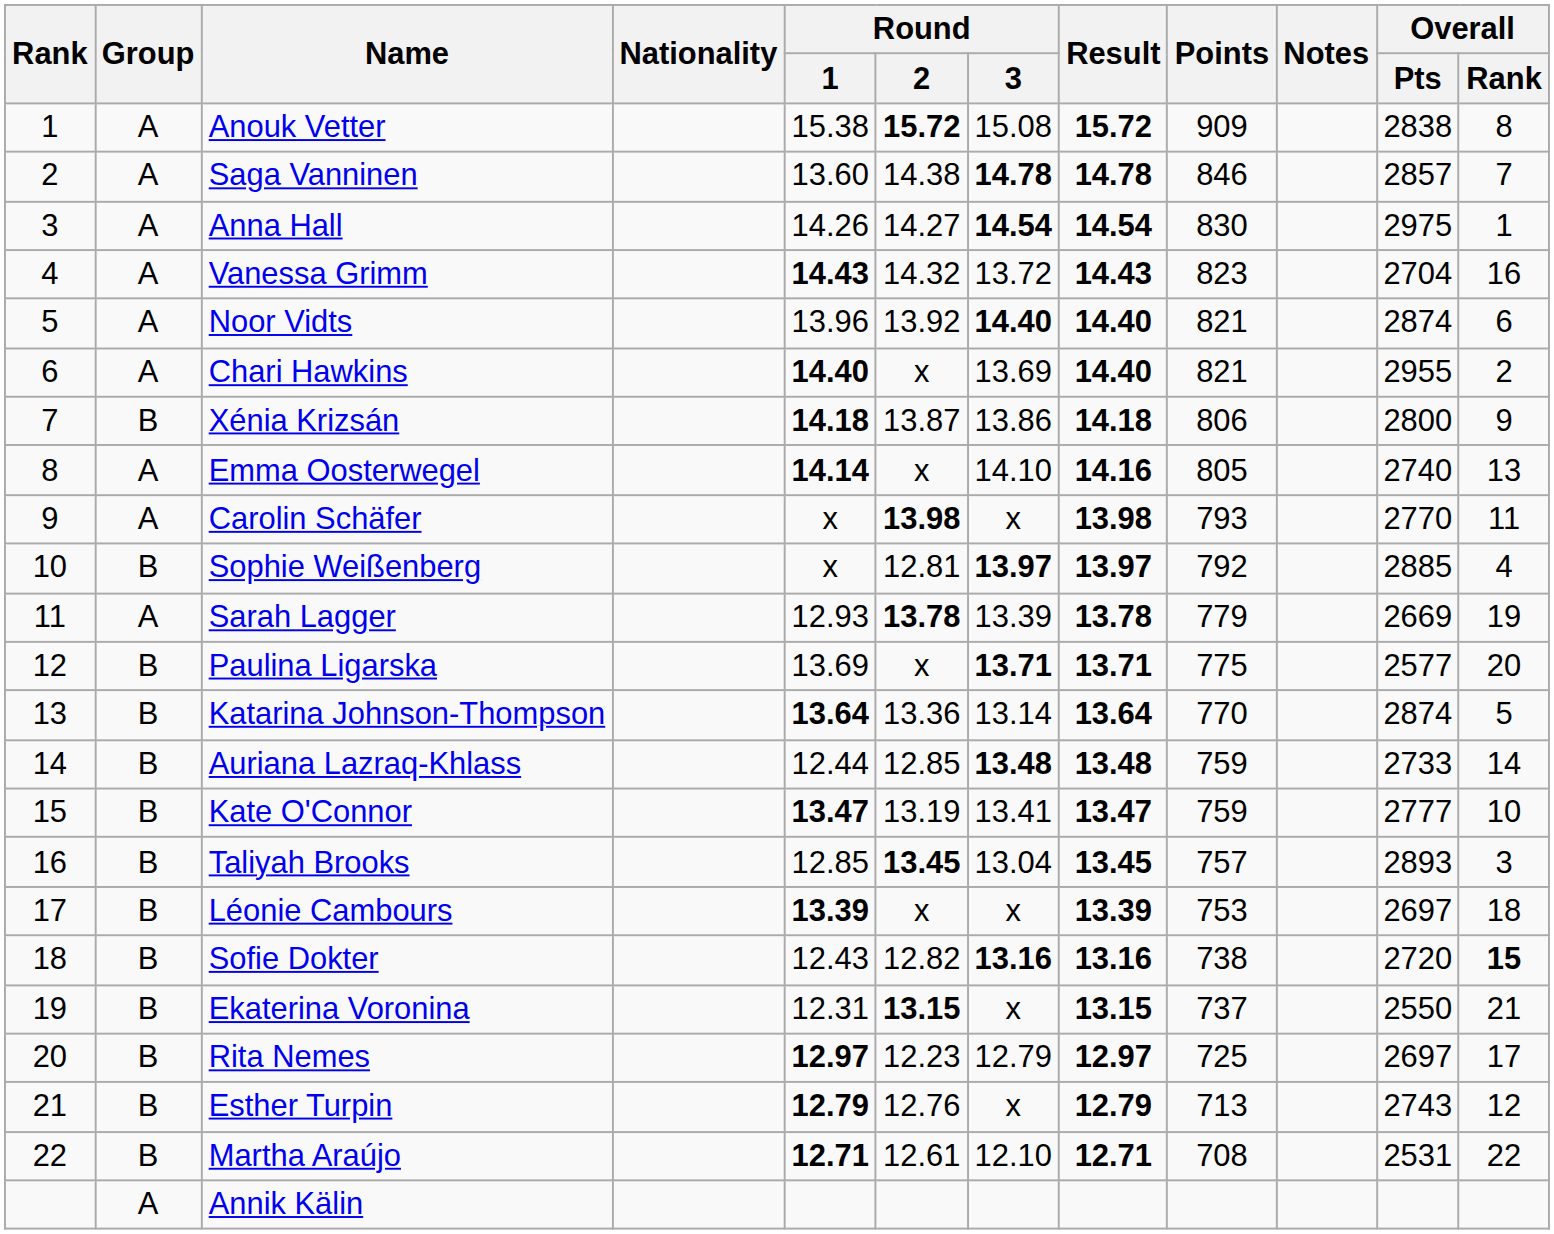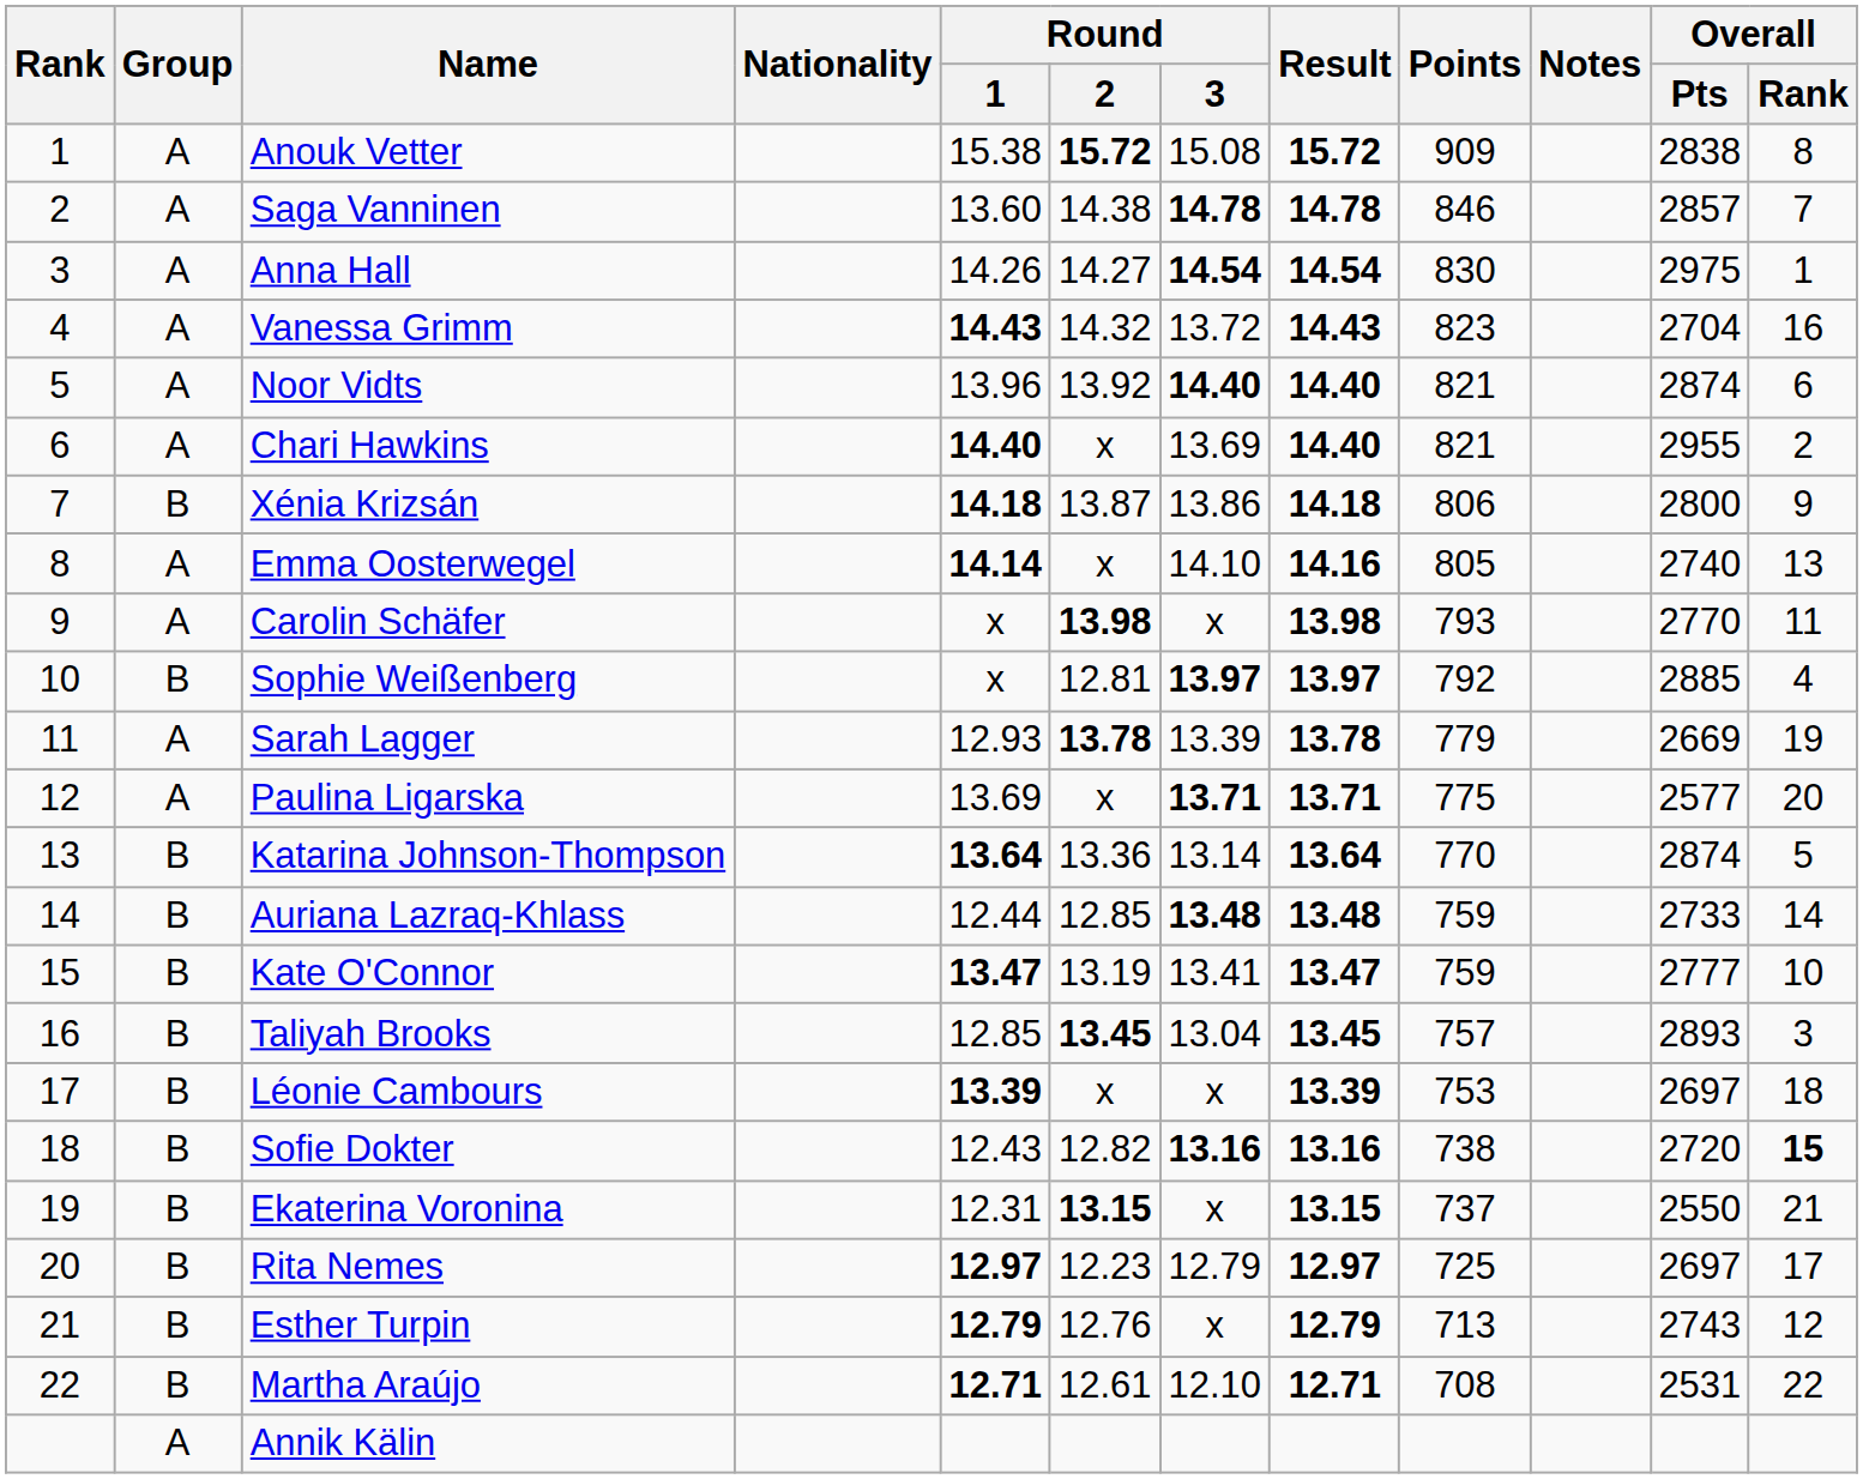Paulina Ligarska | Group: B -> A
